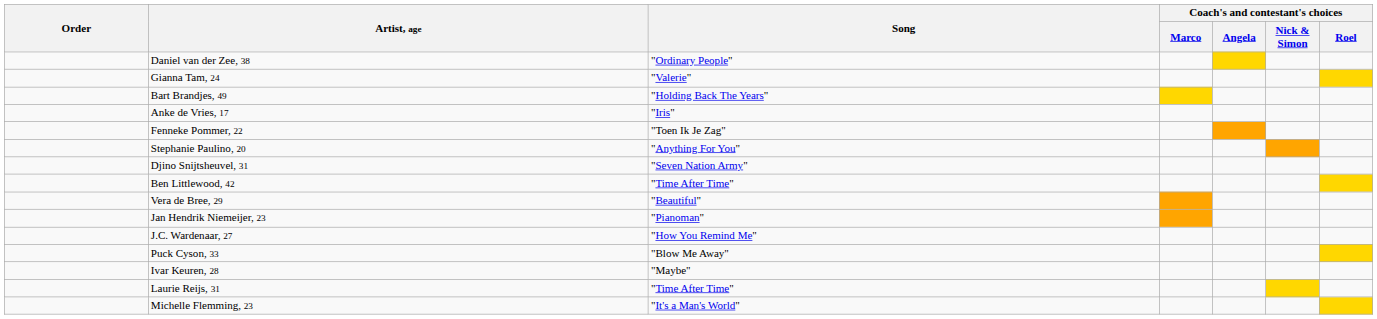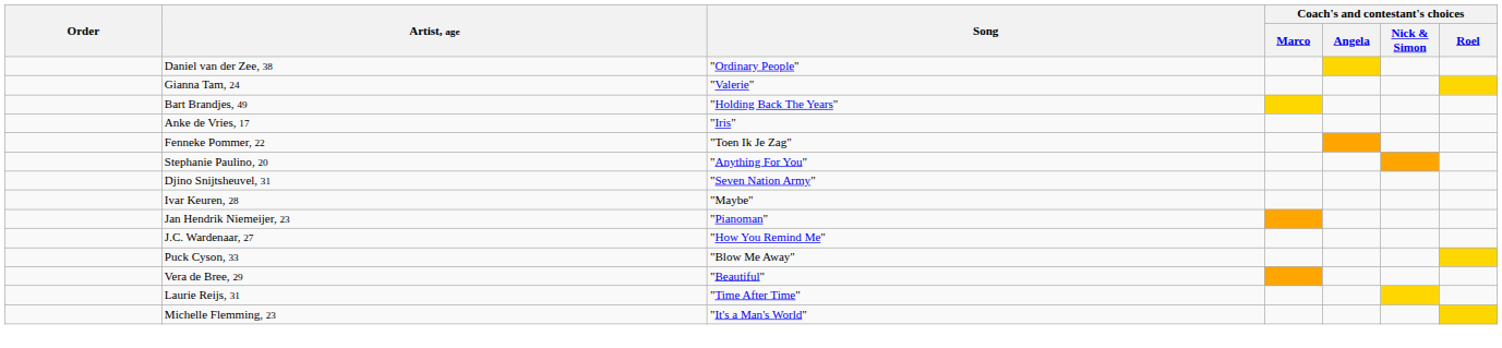- row: Ben Littlewood, 42 | "Time After Time"
rows swapped: Vera de Bree, 29 <-> Ivar Keuren, 28
